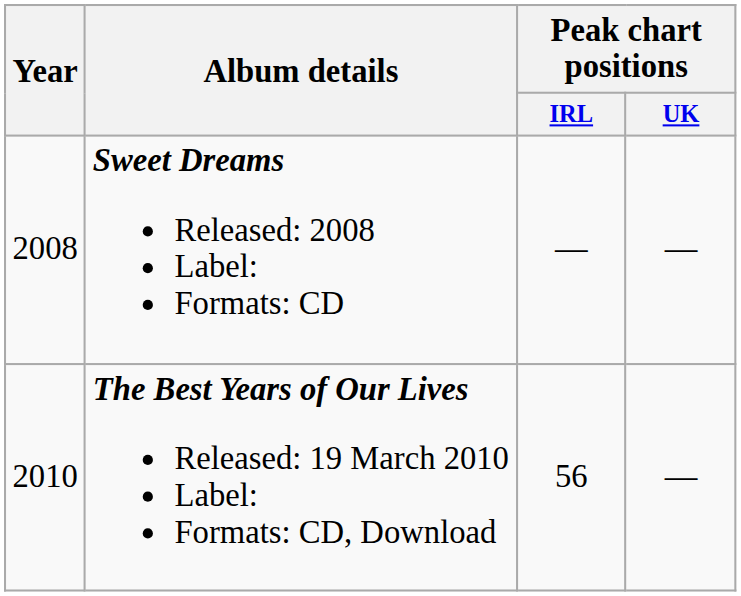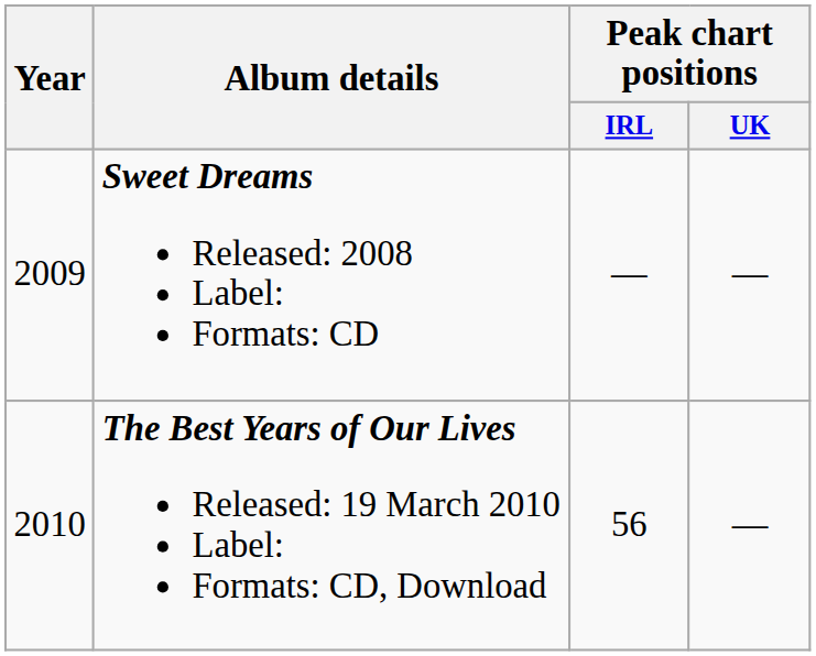Sweet Dreams Released: 2008 Label: Formats: CD | Year: 2008 -> 2009
